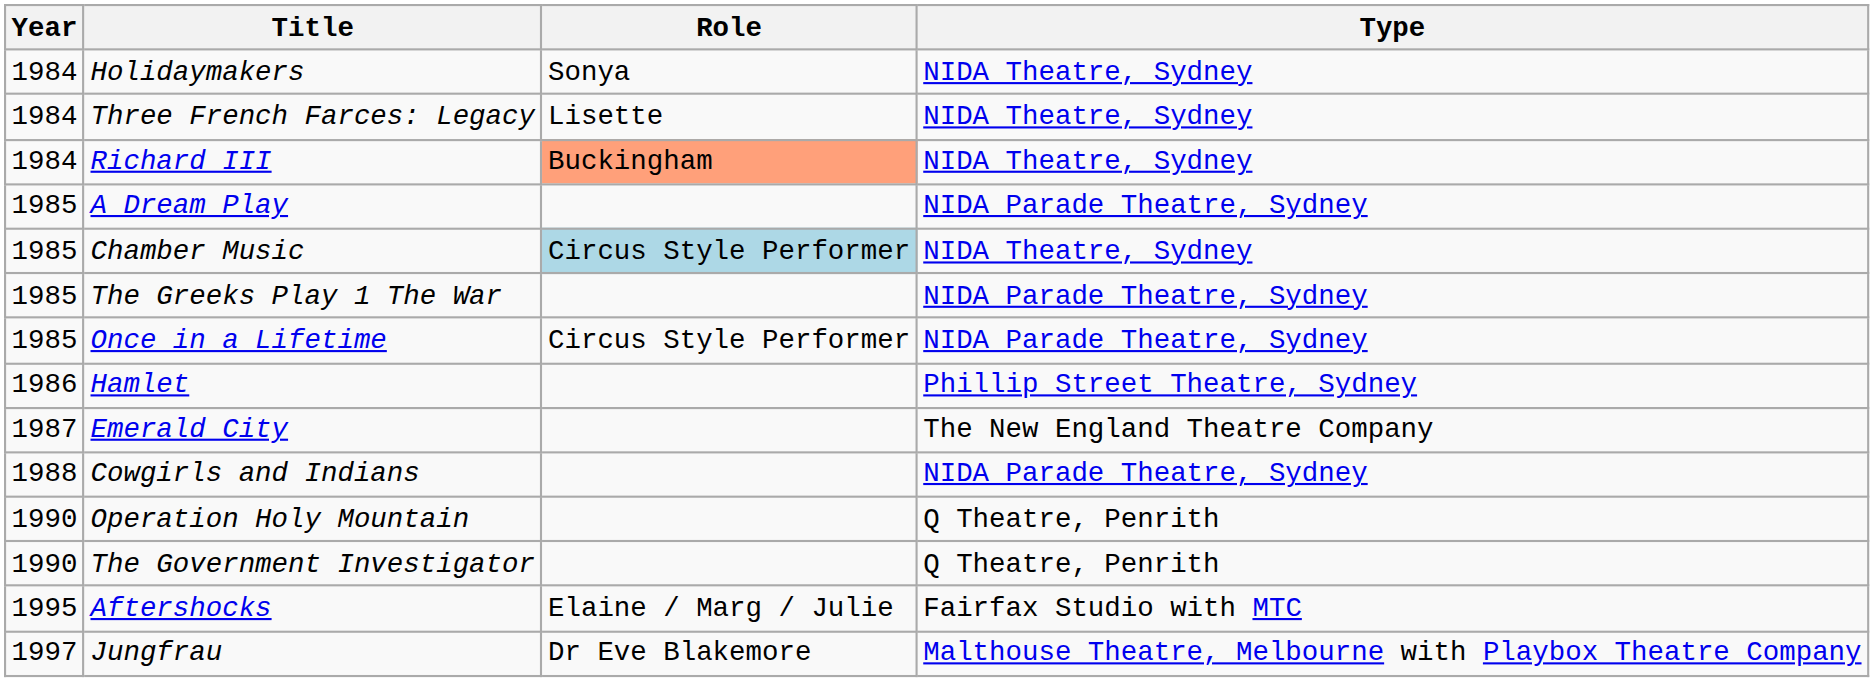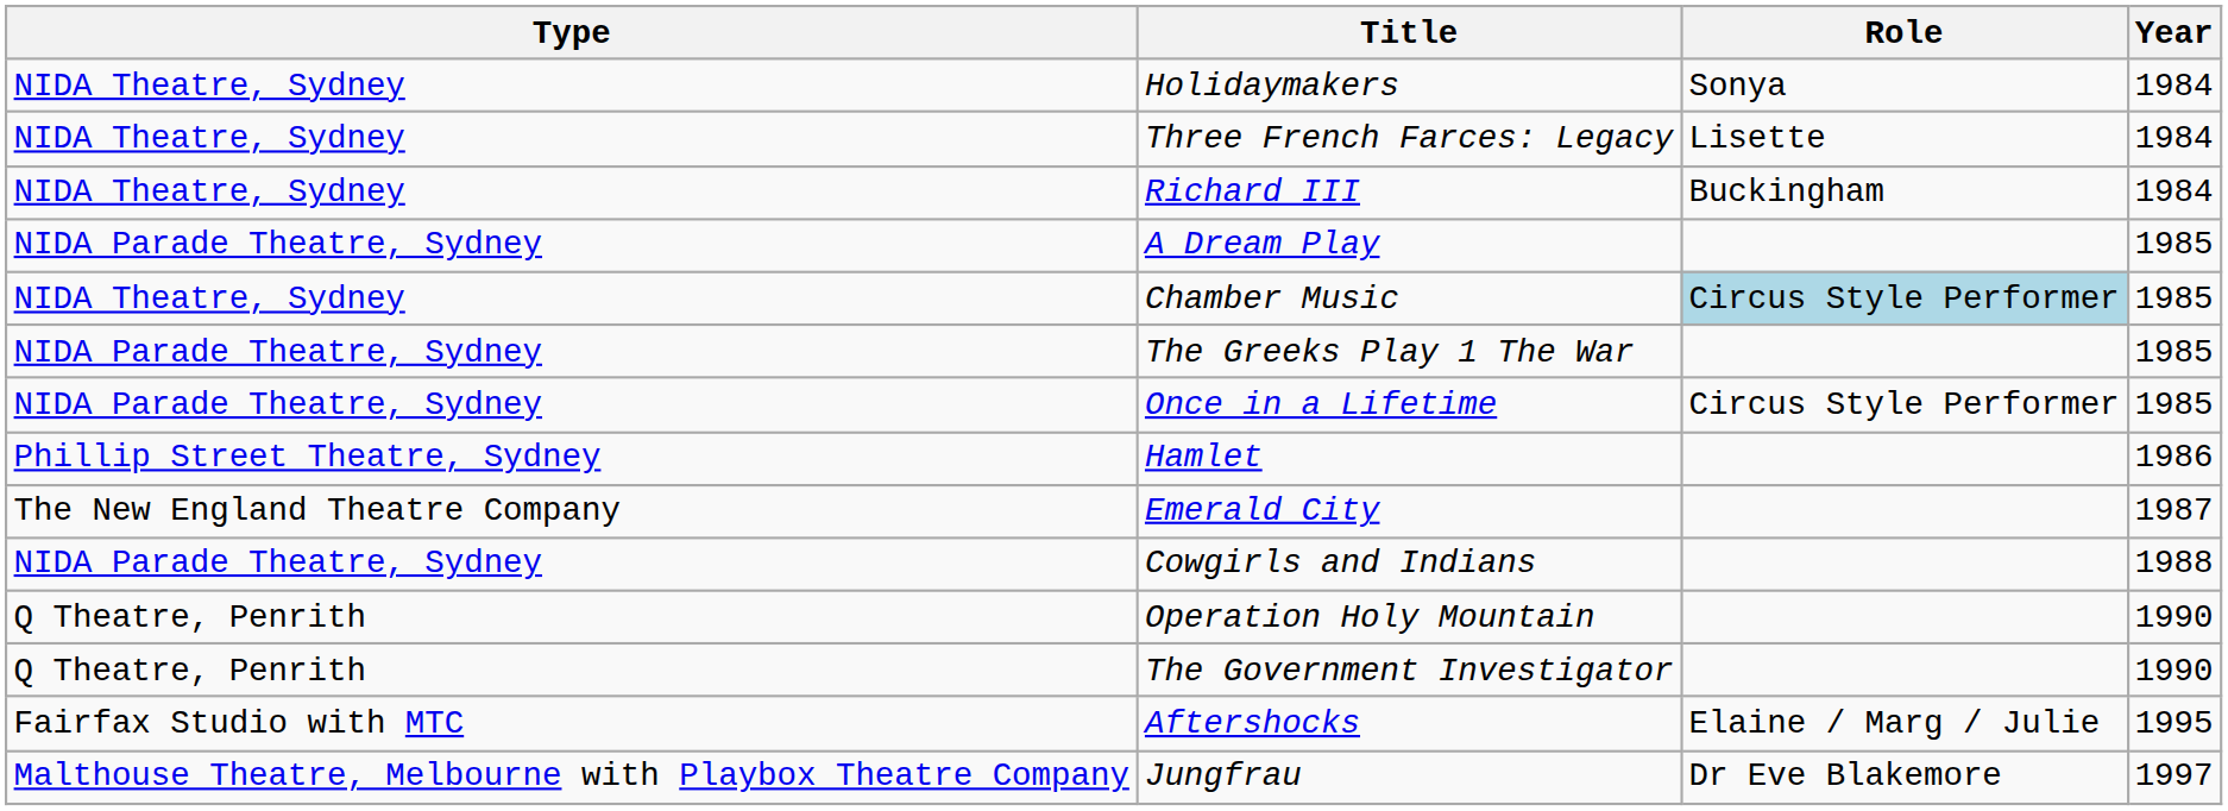columns swapped: Year <-> Type
Richard III | Role: lightsalmon background -> no background
